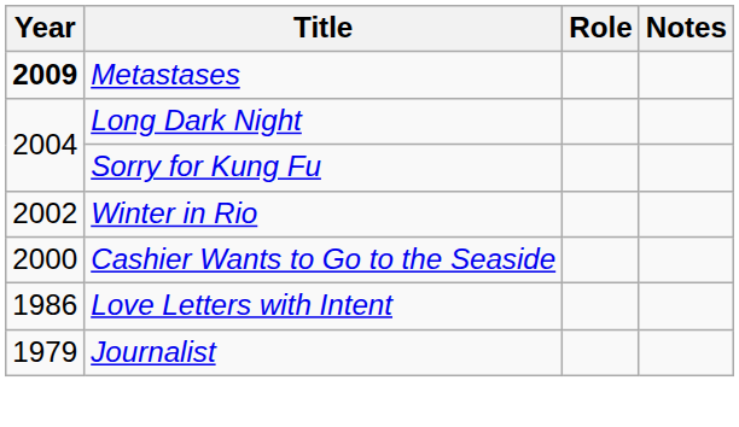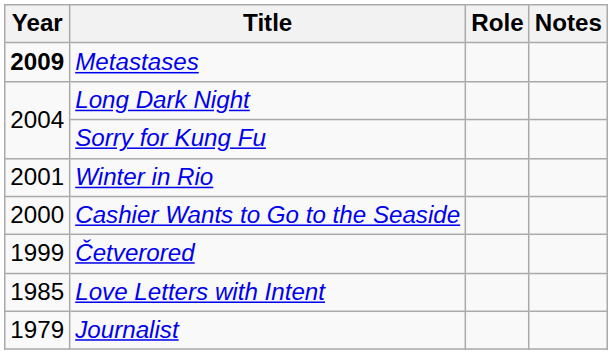Winter in Rio | Year: 2002 -> 2001
+ row: 1999 | Četverored
Love Letters with Intent | Year: 1986 -> 1985
